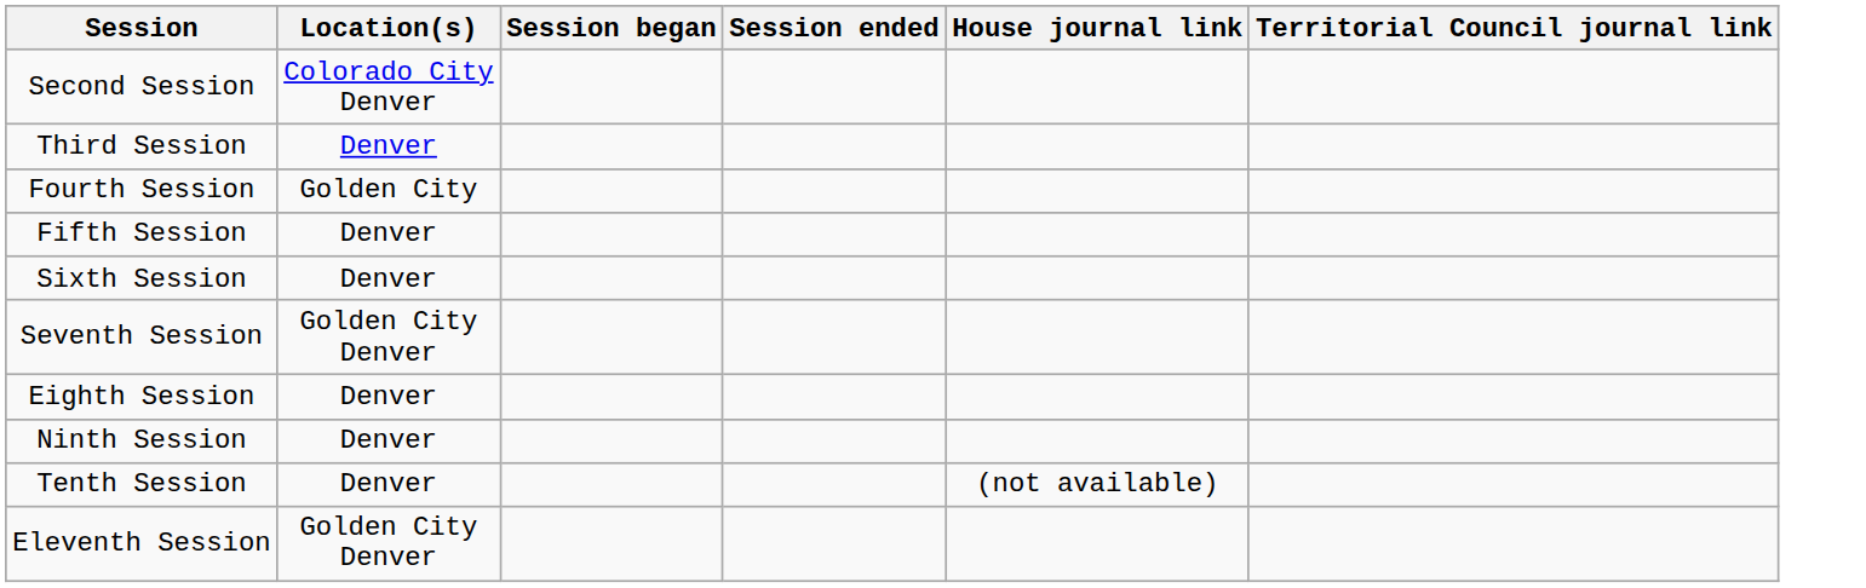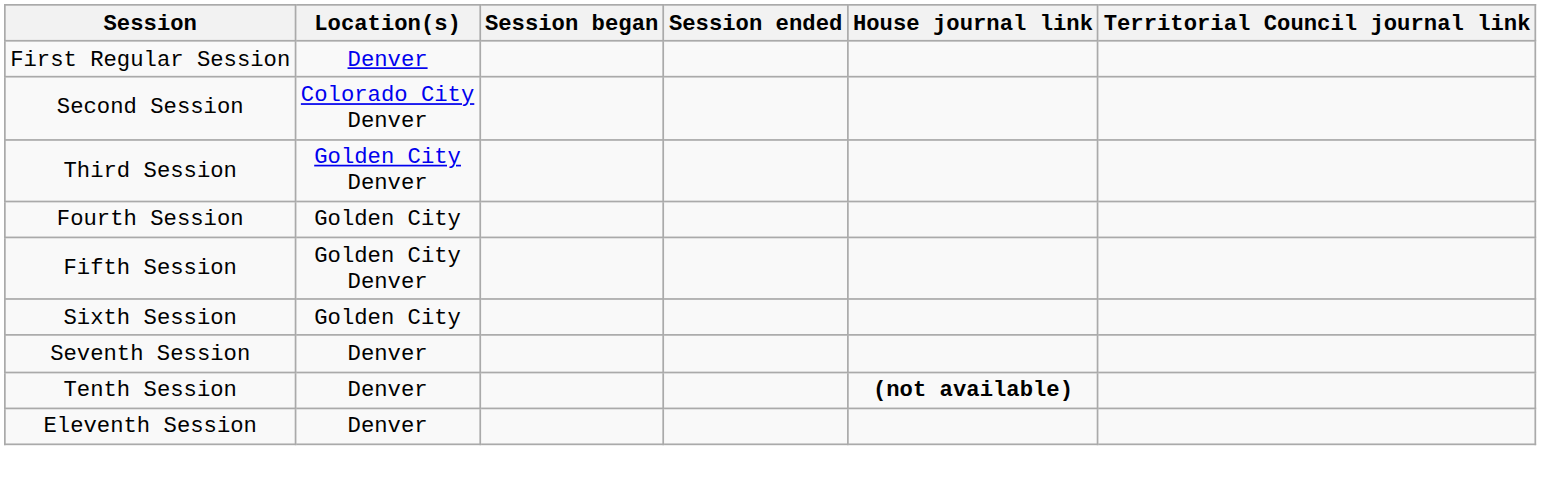+ row: First Regular Session | Denver
Third Session | Location(s): Denver -> Golden City Denver
Fifth Session | Location(s): Denver -> Golden City Denver
Sixth Session | Location(s): Denver -> Golden City
Seventh Session | Location(s): Golden City Denver -> Denver
- row: Eighth Session | Denver
- row: Ninth Session | Denver
Tenth Session | House journal link: normal -> bold
Eleventh Session | Location(s): Golden City Denver -> Denver
